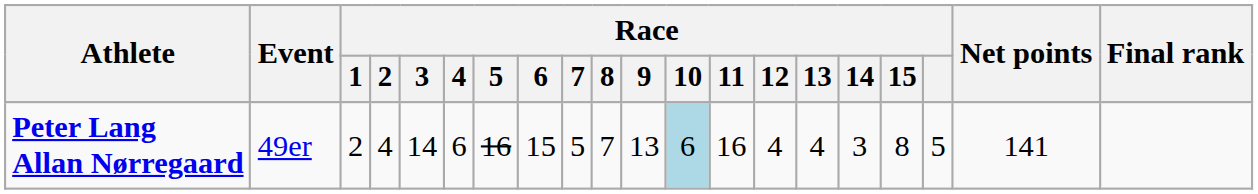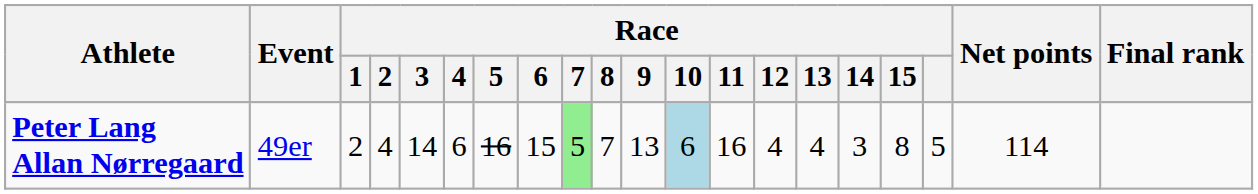Peter Lang Allan Nørregaard | Race / 7: no background -> lightgreen background
Peter Lang Allan Nørregaard | Net points: 141 -> 114
